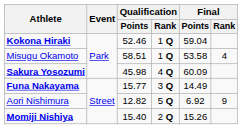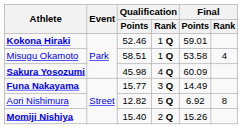Kokona Hiraki | Final / Points: 59.04 -> 59.01
Aori Nishimura | Final / Rank: 9 -> 8
